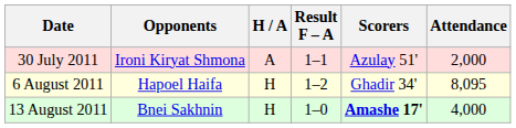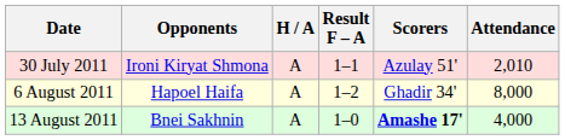30 July 2011 | Attendance: 2,000 -> 2,010
6 August 2011 | H / A: H -> A
6 August 2011 | Attendance: 8,095 -> 8,000
13 August 2011 | H / A: H -> A
